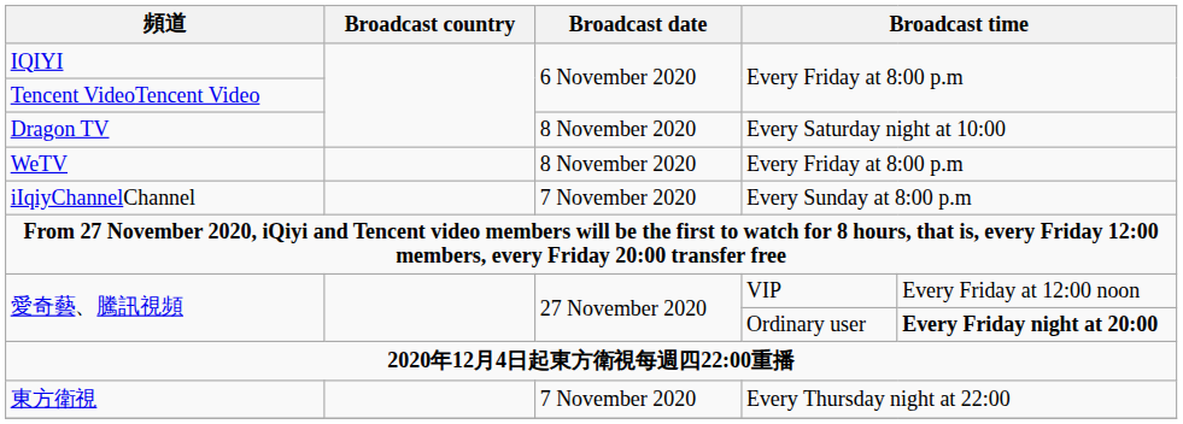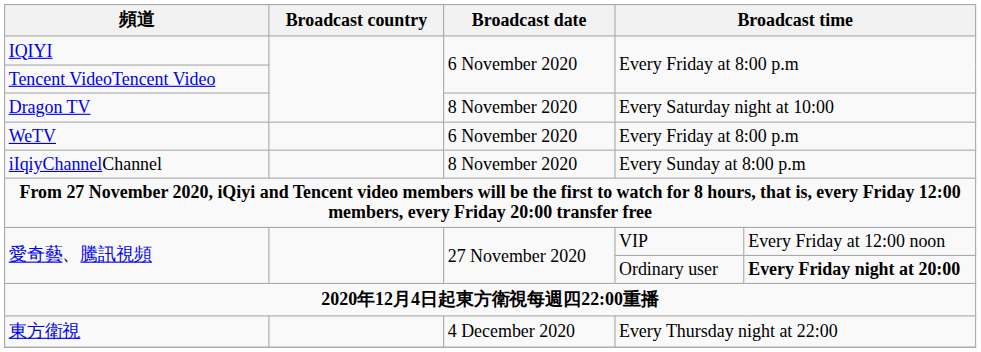WeTV | Broadcast date: 8 November 2020 -> 6 November 2020
iIqiyChannelChannel | Broadcast date: 7 November 2020 -> 8 November 2020
東方衛視 | Broadcast date: 7 November 2020 -> 4 December 2020
